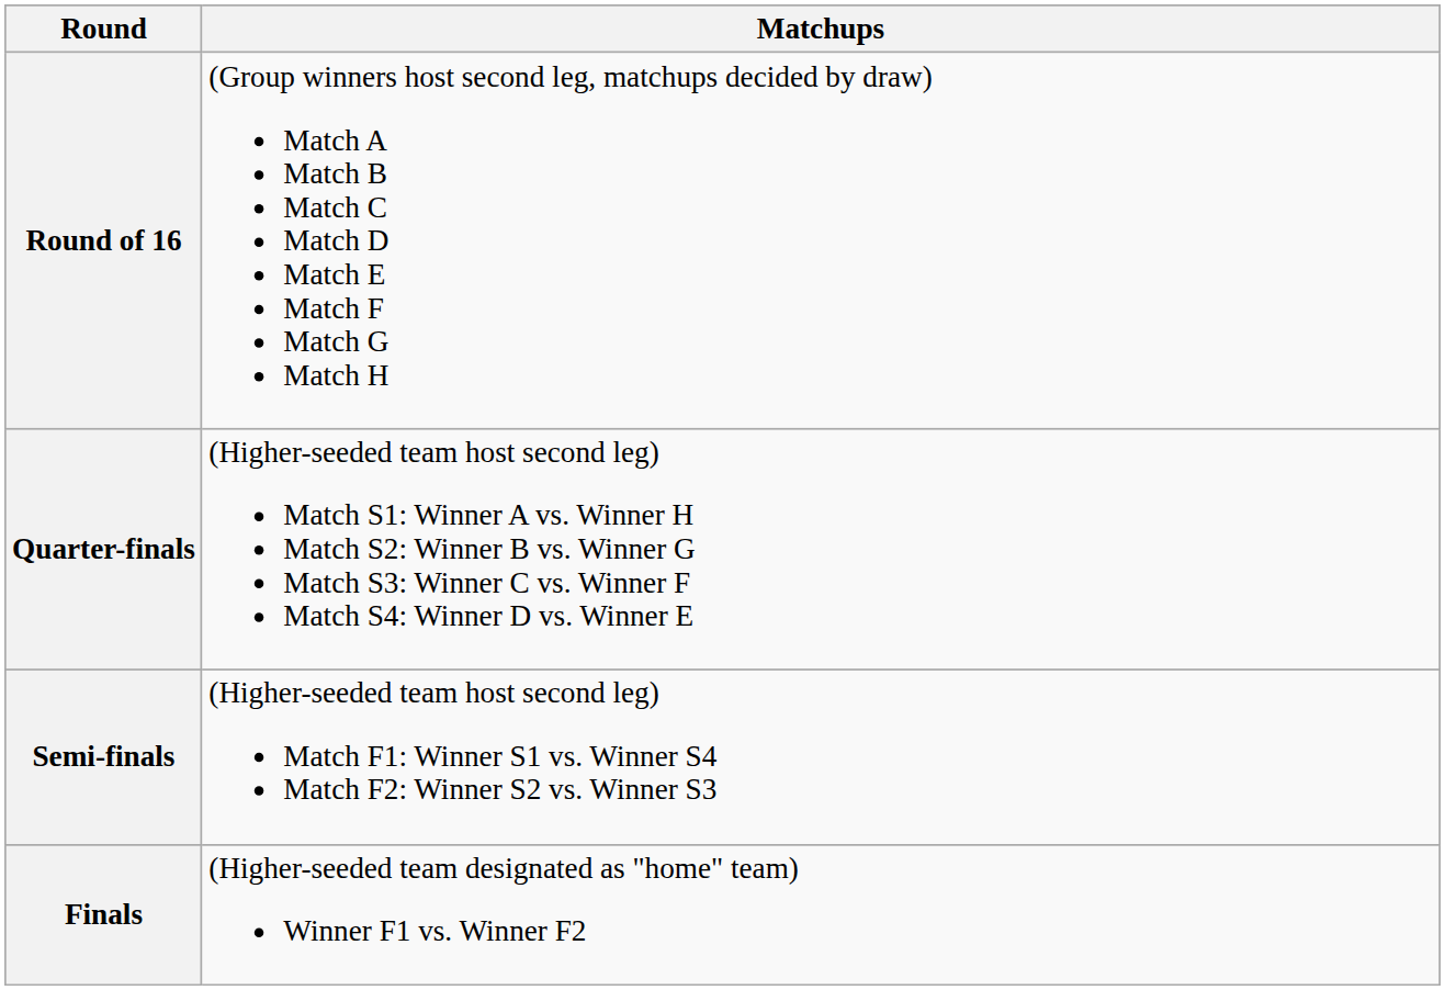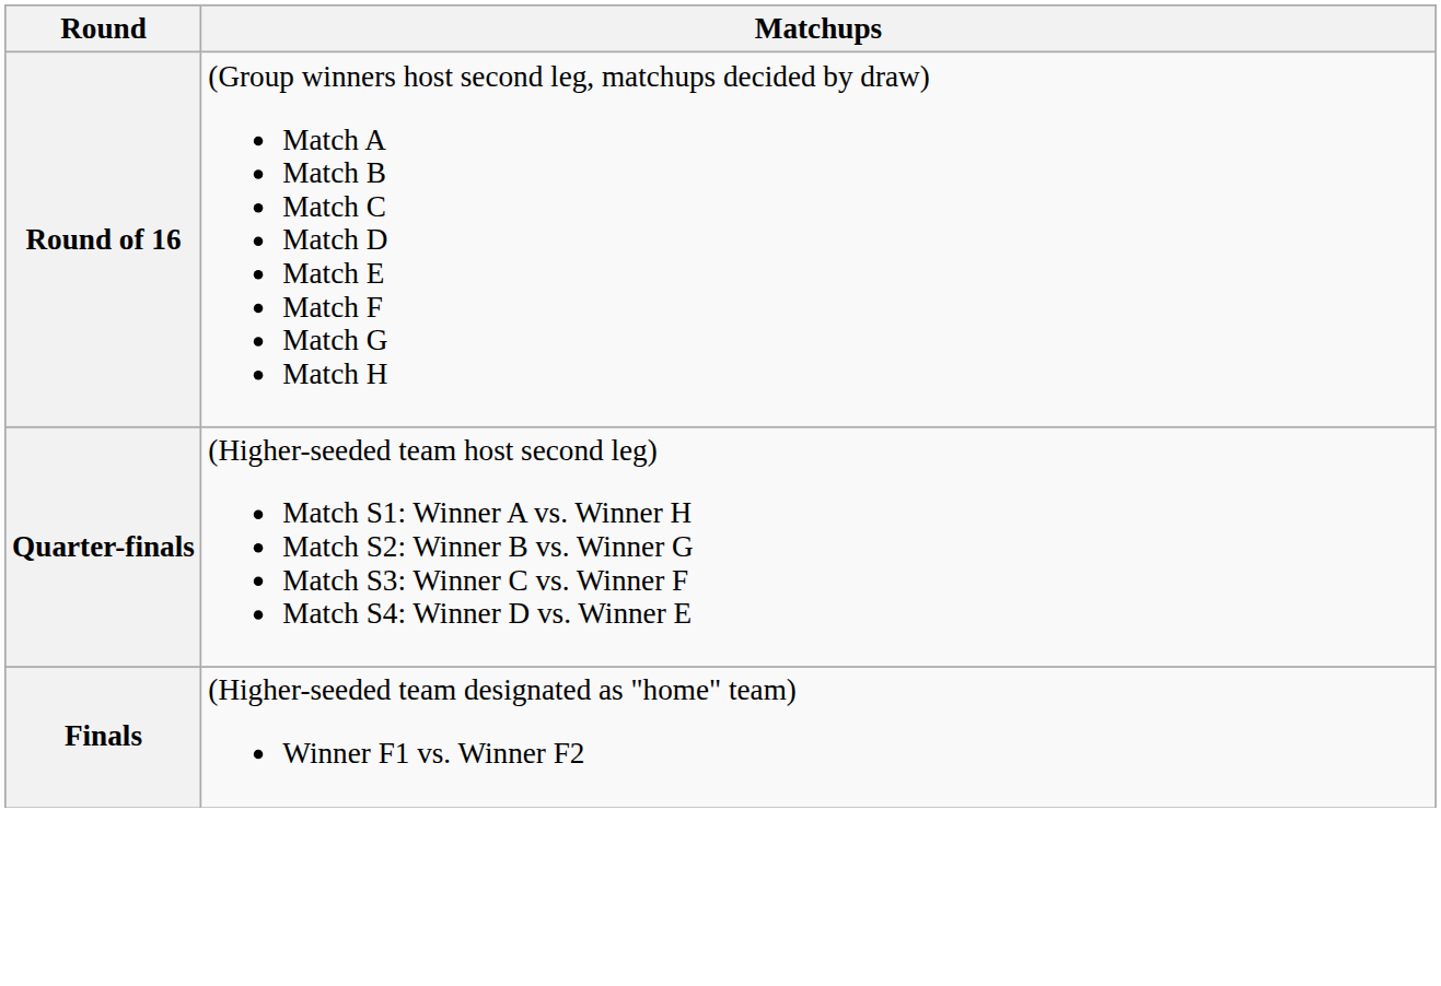- row: Semi-finals | (Higher-seeded team host second leg) Match F1: Winner S1 vs. Winner S4 Match F2: Winner S2 vs. Winner S3
